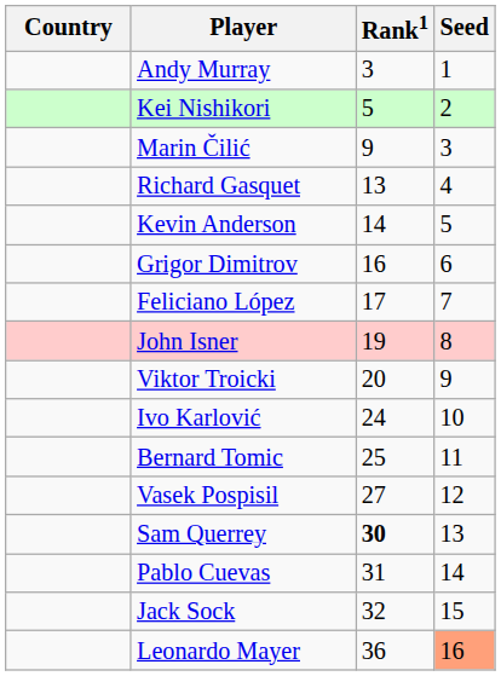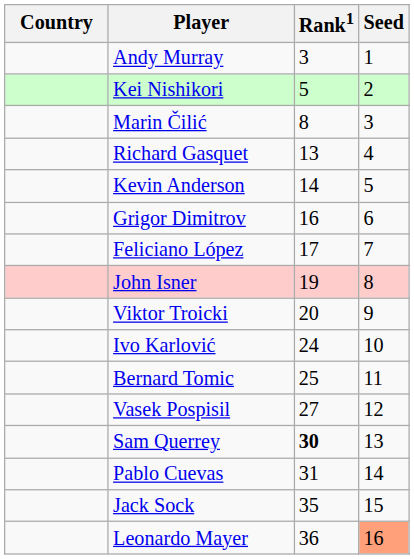Marin Čilić | Rank1: 9 -> 8
Jack Sock | Rank1: 32 -> 35
